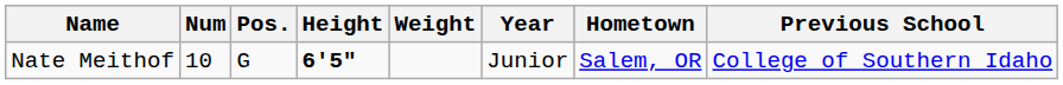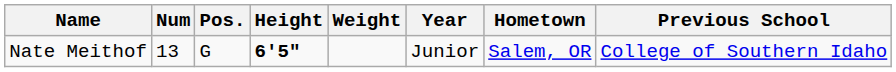Nate Meithof | Num: 10 -> 13
